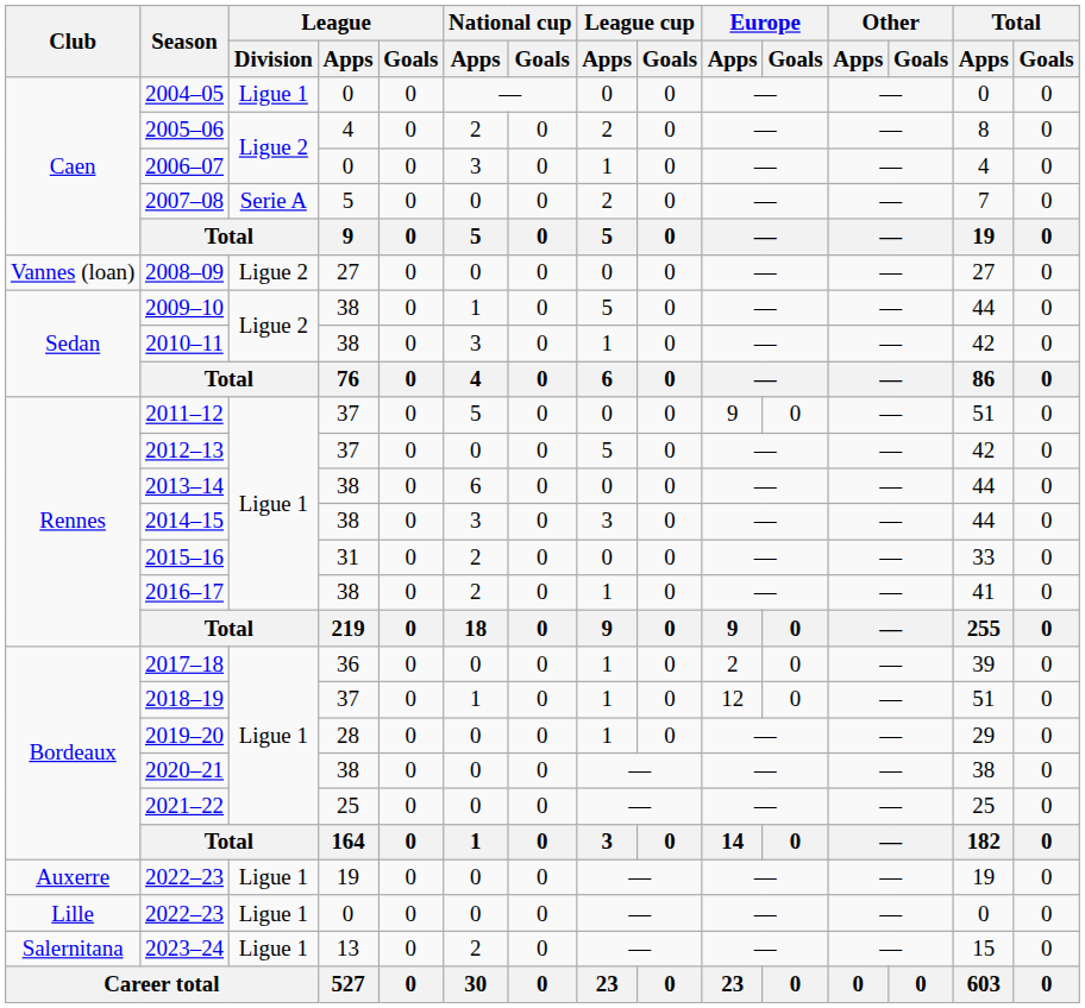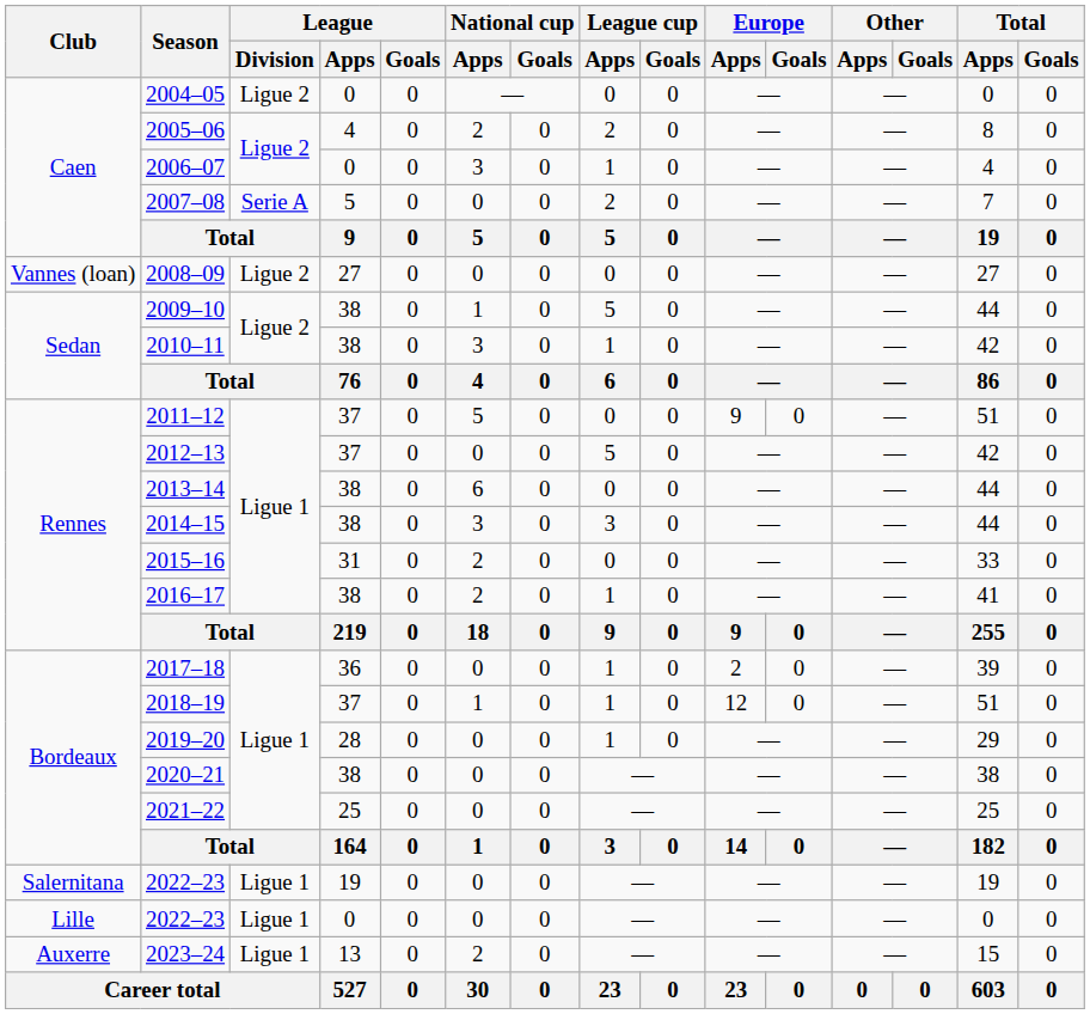2004–05 | League / Division: Ligue 1 -> Ligue 2
2022–23 / 19 | Club: Auxerre -> Salernitana
2023–24 | Club: Salernitana -> Auxerre
